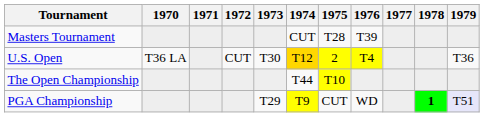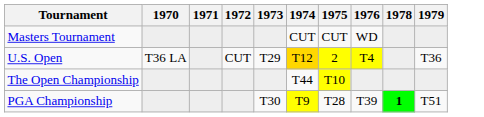- column: 1977
Masters Tournament | 1975: T28 -> CUT
Masters Tournament | 1976: T39 -> WD
U.S. Open | 1973: T30 -> T29
PGA Championship | 1973: T29 -> T30
PGA Championship | 1975: CUT -> T28
PGA Championship | 1976: WD -> T39
PGA Championship | 1979: lavender background -> no background
